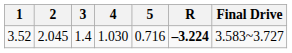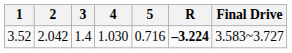3.52 | 2: 2.045 -> 2.042
